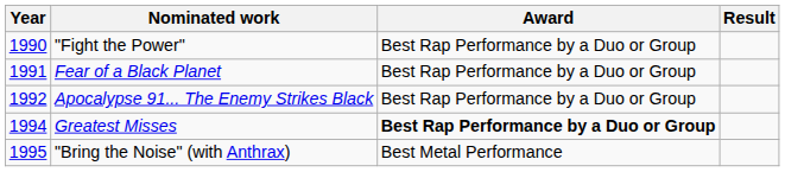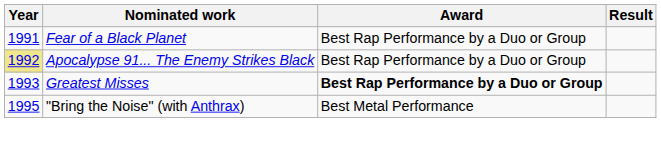- row: 1990 | "Fight the Power" | Best Rap Performance by a Duo or Group
Apocalypse 91... The Enemy Strikes Black | Year: no background -> khaki background
Greatest Misses | Year: 1994 -> 1993
